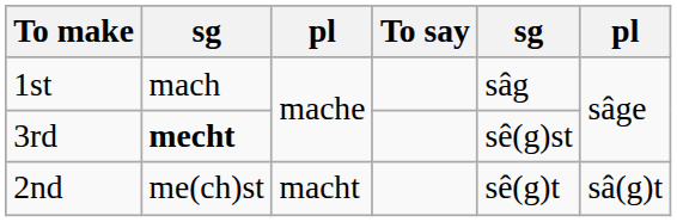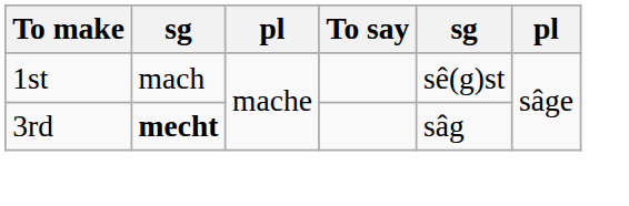1st | column 5: sâg -> sê(g)st
3rd | column 5: sê(g)st -> sâg
- row: 2nd | me(ch)st | macht | sê(g)t | sâ(g)t
